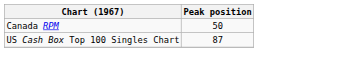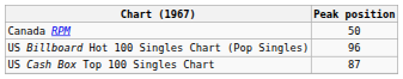+ row: US Billboard Hot 100 Singles Chart (Pop Singles) | 96
